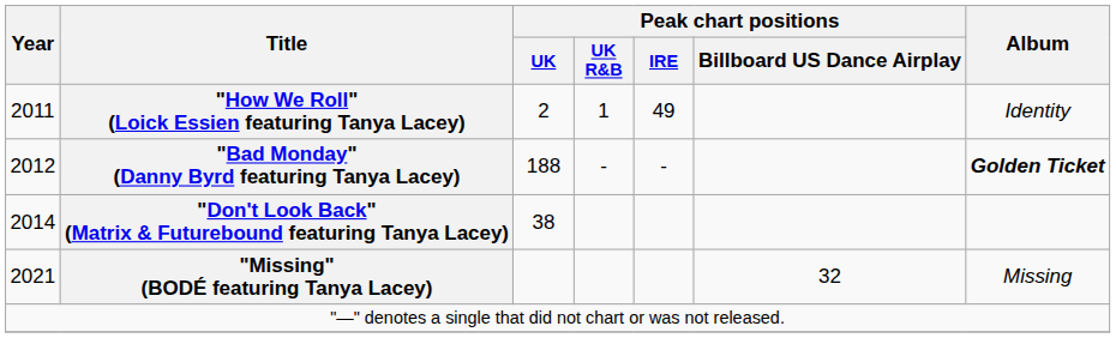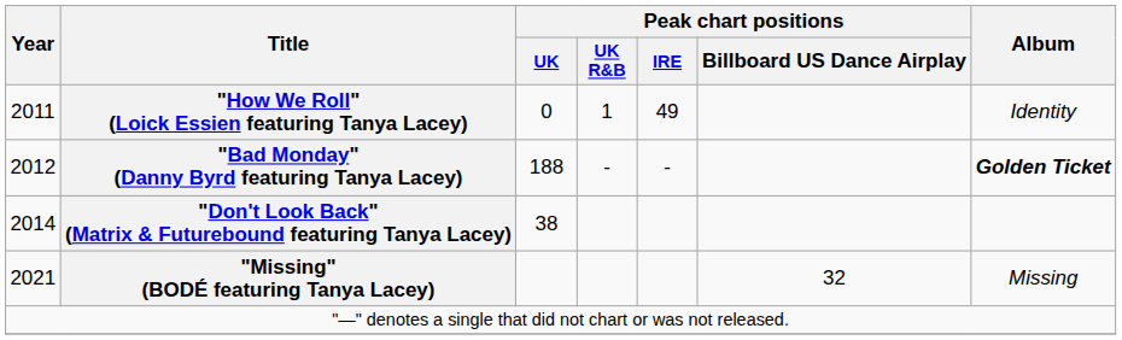"How We Roll" (Loick Essien featuring Tanya Lacey) | Peak chart positions / UK: 2 -> 0
